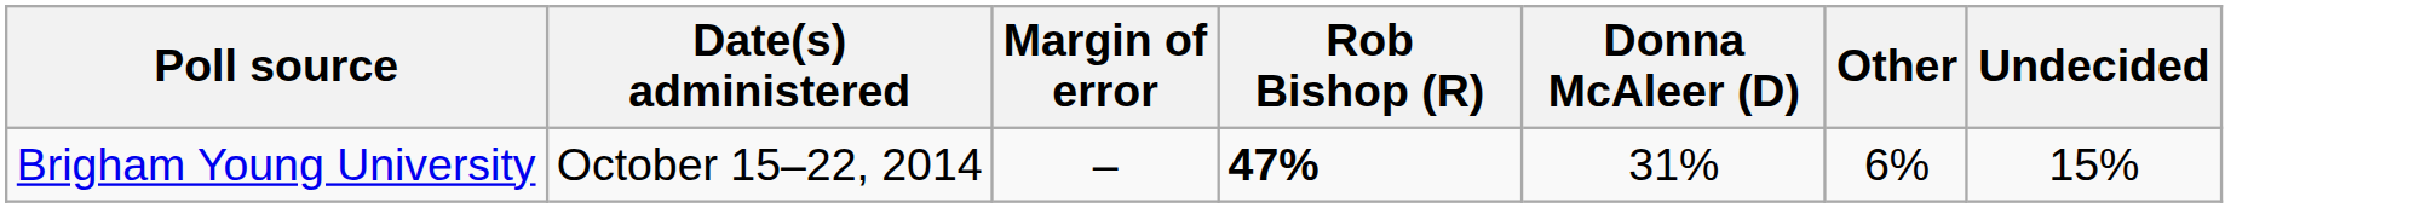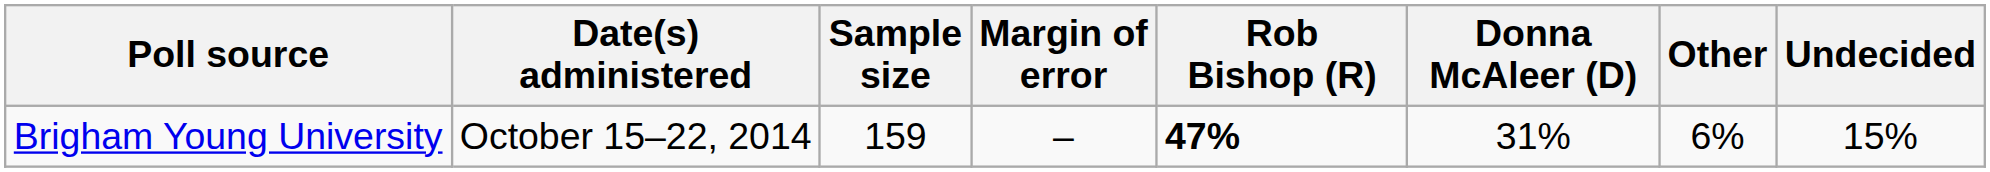+ column: Sample size | 159
